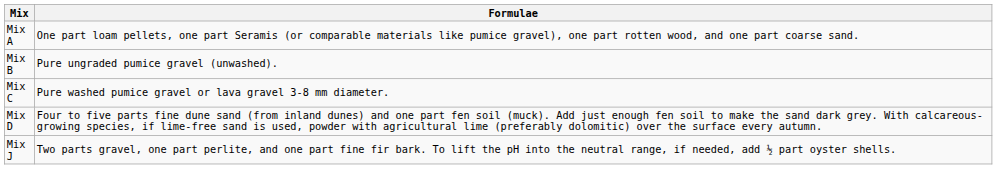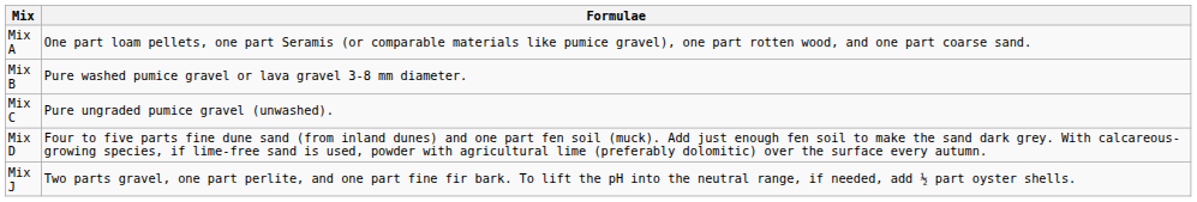Mix B | Formulae: Pure ungraded pumice gravel (unwashed). -> Pure washed pumice gravel or lava gravel 3-8 mm diameter.
Mix C | Formulae: Pure washed pumice gravel or lava gravel 3-8 mm diameter. -> Pure ungraded pumice gravel (unwashed).
